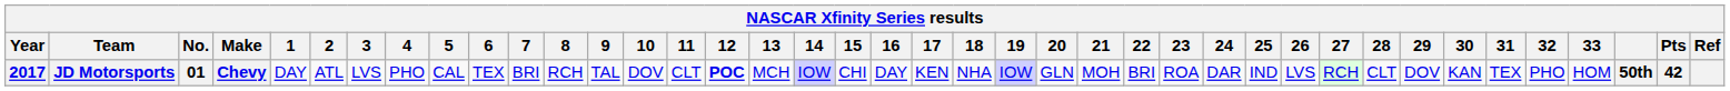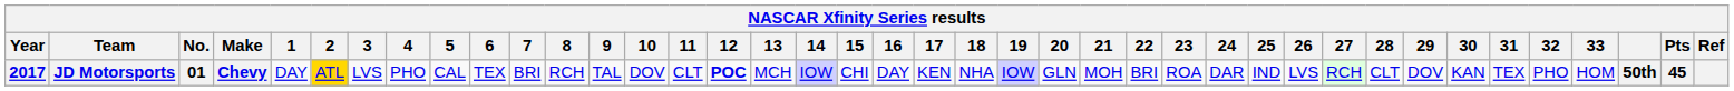JD Motorsports | 2: no background -> gold background
JD Motorsports | Pts: 42 -> 45
